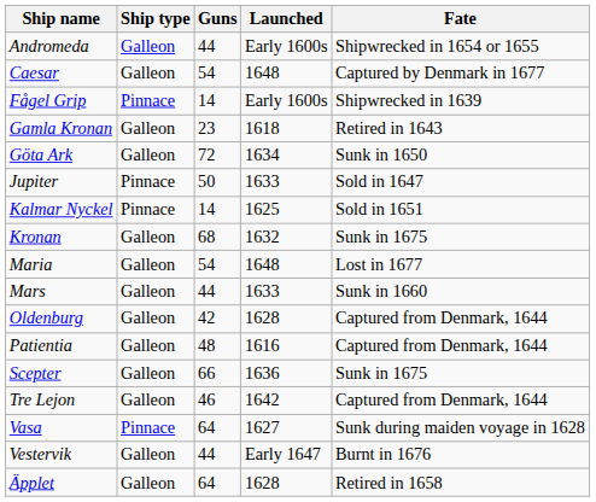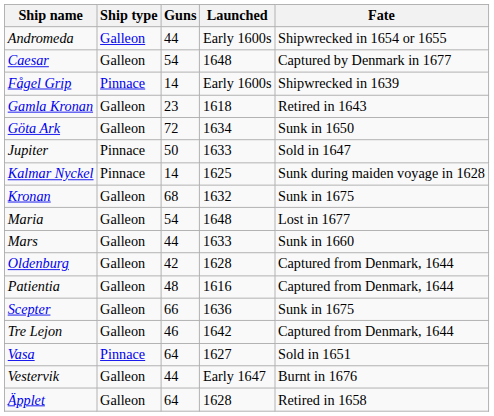Kalmar Nyckel | Fate: Sold in 1651 -> Sunk during maiden voyage in 1628
Vasa | Fate: Sunk during maiden voyage in 1628 -> Sold in 1651
